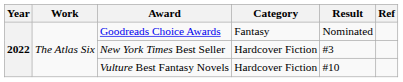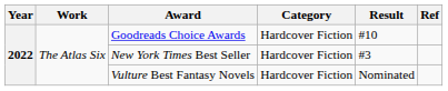Goodreads Choice Awards | Category: Fantasy -> Hardcover Fiction
Goodreads Choice Awards | Result: Nominated -> #10
Vulture Best Fantasy Novels | Result: #10 -> Nominated
